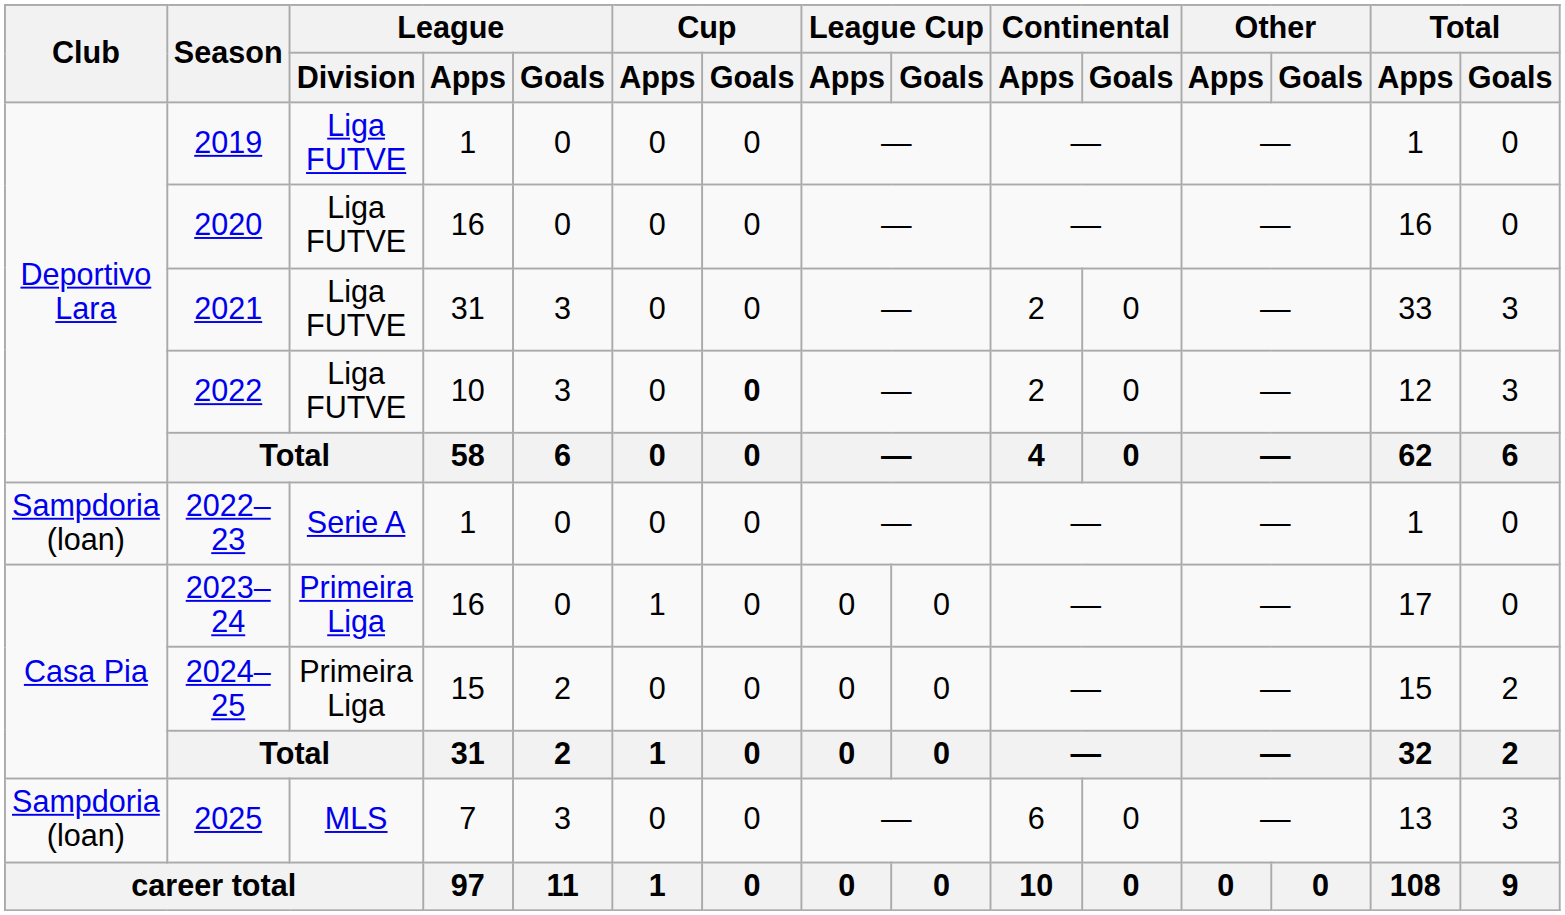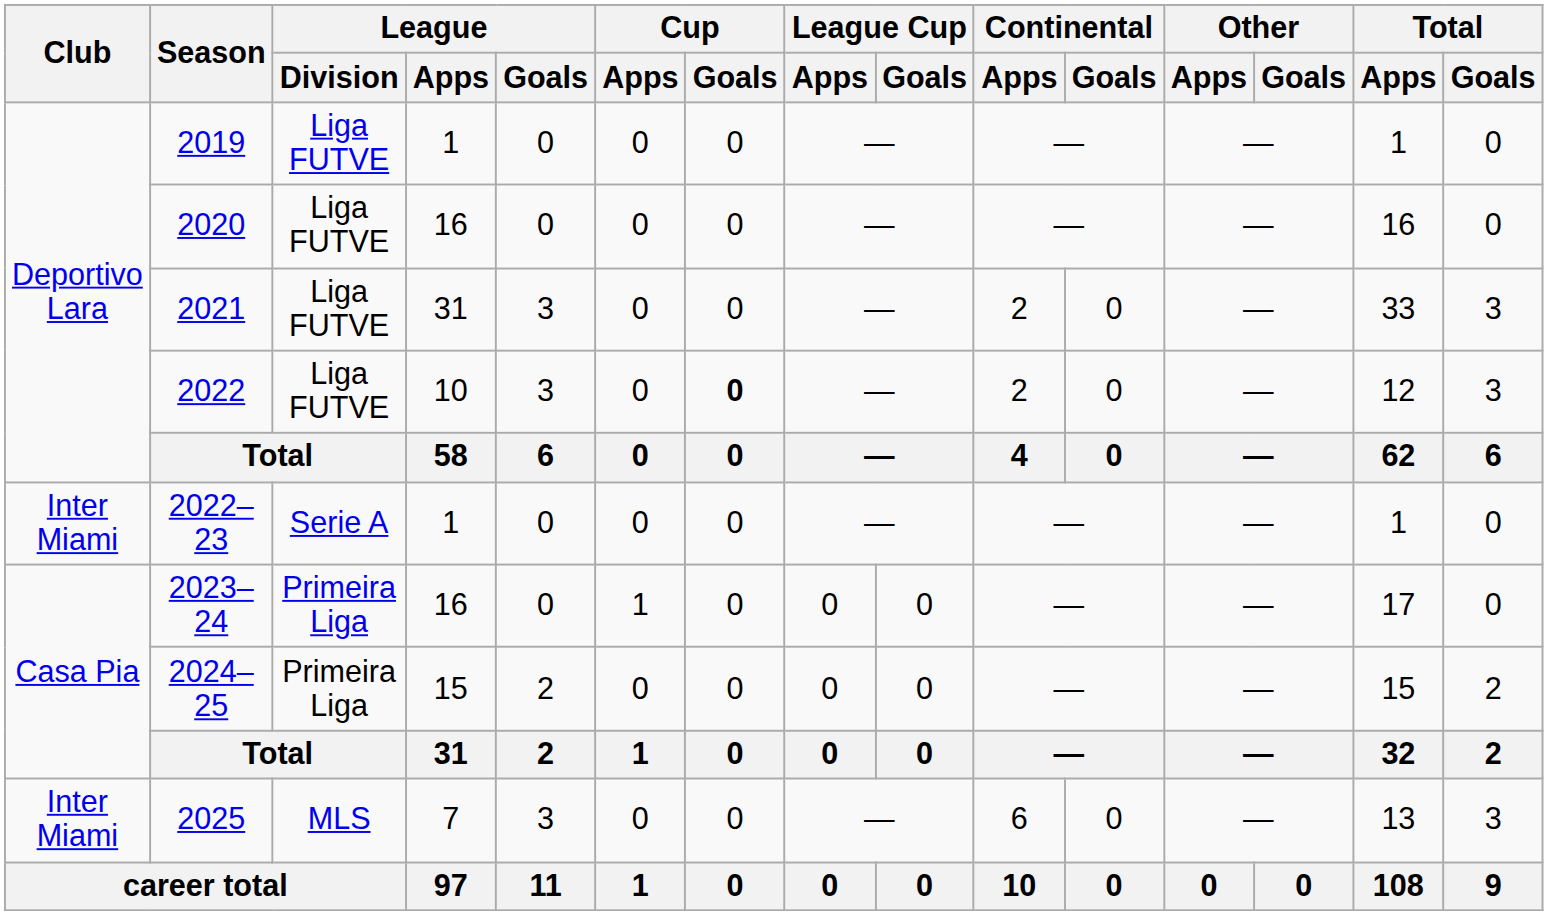2022–23 | Club: Sampdoria (loan) -> Inter Miami
2025 | Club: Sampdoria (loan) -> Inter Miami
